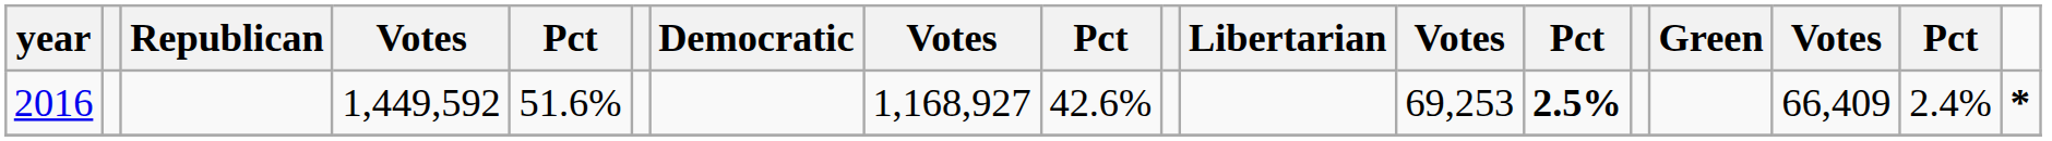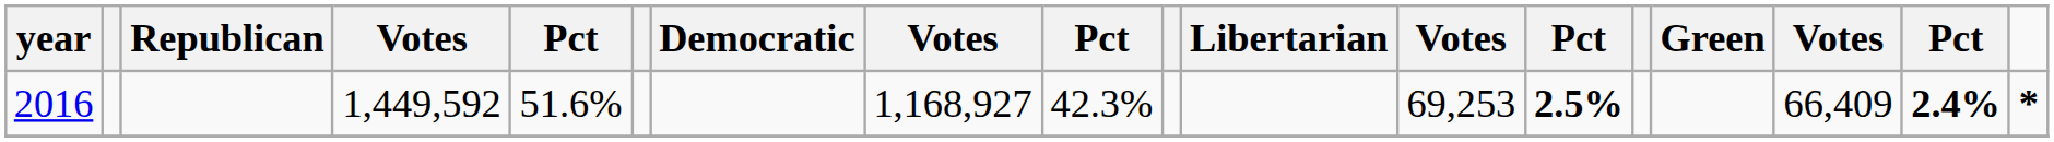2016 | column 9: 42.6% -> 42.3%
2016 | column 17: normal -> bold
